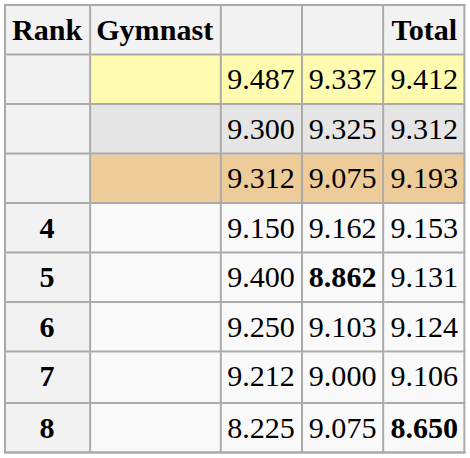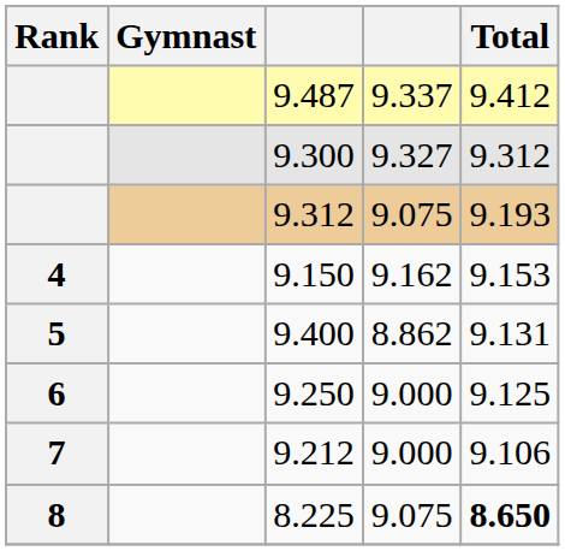9.300 | column 4: 9.325 -> 9.327
9.400 | column 4: bold -> normal
9.250 | column 4: 9.103 -> 9.000
9.250 | Total: 9.124 -> 9.125
